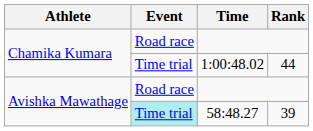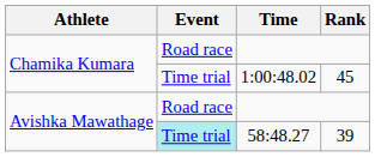1:00:48.02 | Rank: 44 -> 45
